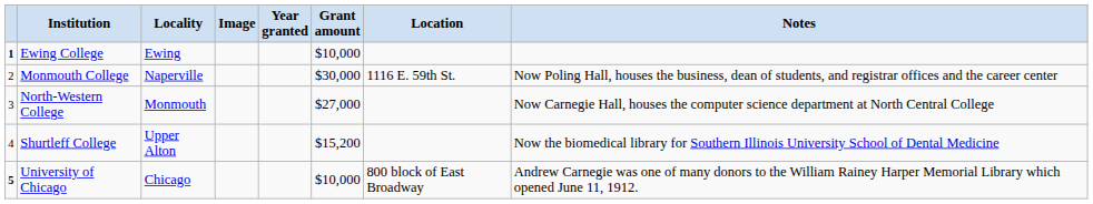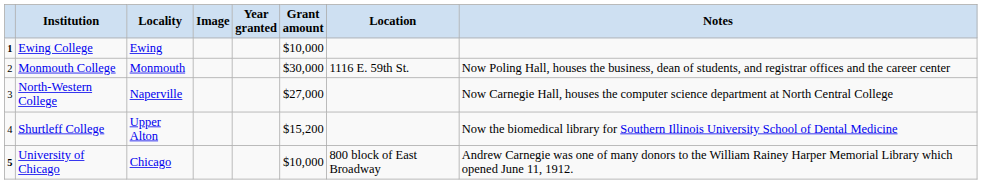Monmouth College | Locality: Naperville -> Monmouth
North-Western College | Locality: Monmouth -> Naperville
